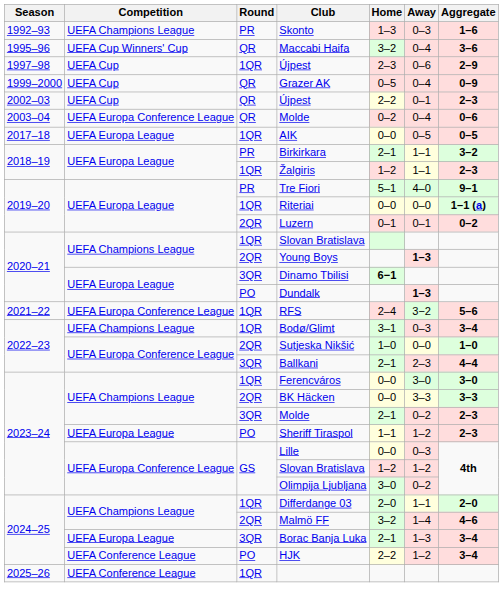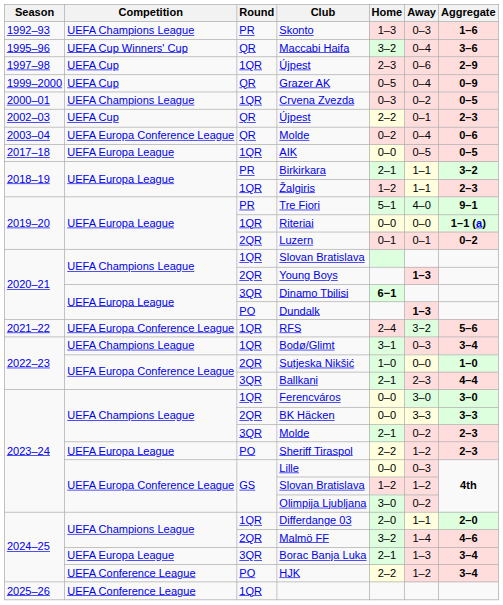+ row: 2000–01 | UEFA Champions League | 1QR | Crvena Zvezda | 0–3 | 0–2 | 0–5
Sheriff Tiraspol | Home: 1–1 -> 2–2
